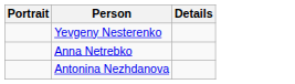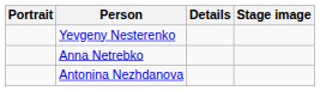+ column: Stage image
